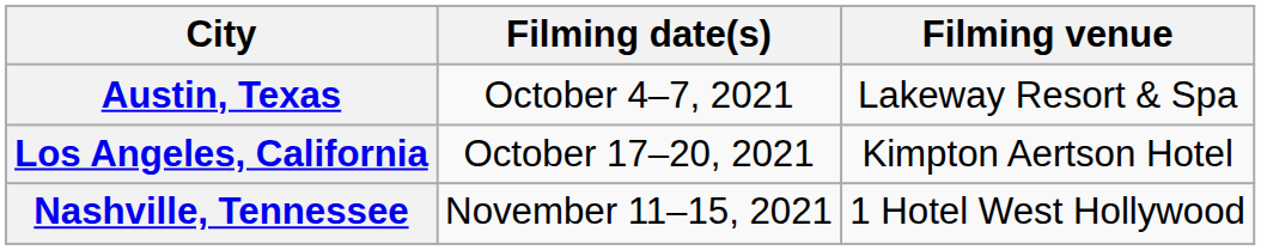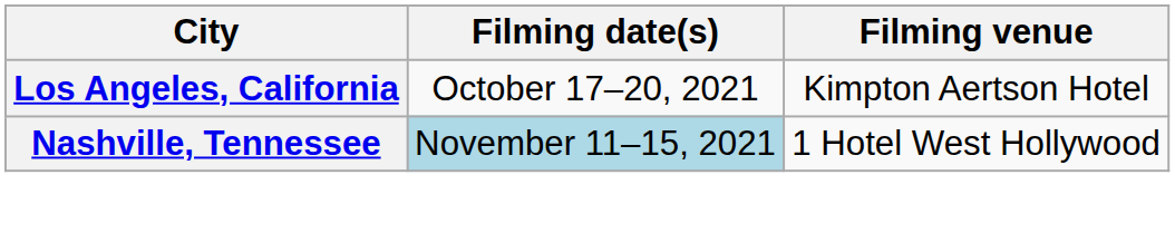- row: Austin, Texas | October 4–7, 2021 | Lakeway Resort & Spa
Nashville, Tennessee | Filming date(s): no background -> lightblue background
